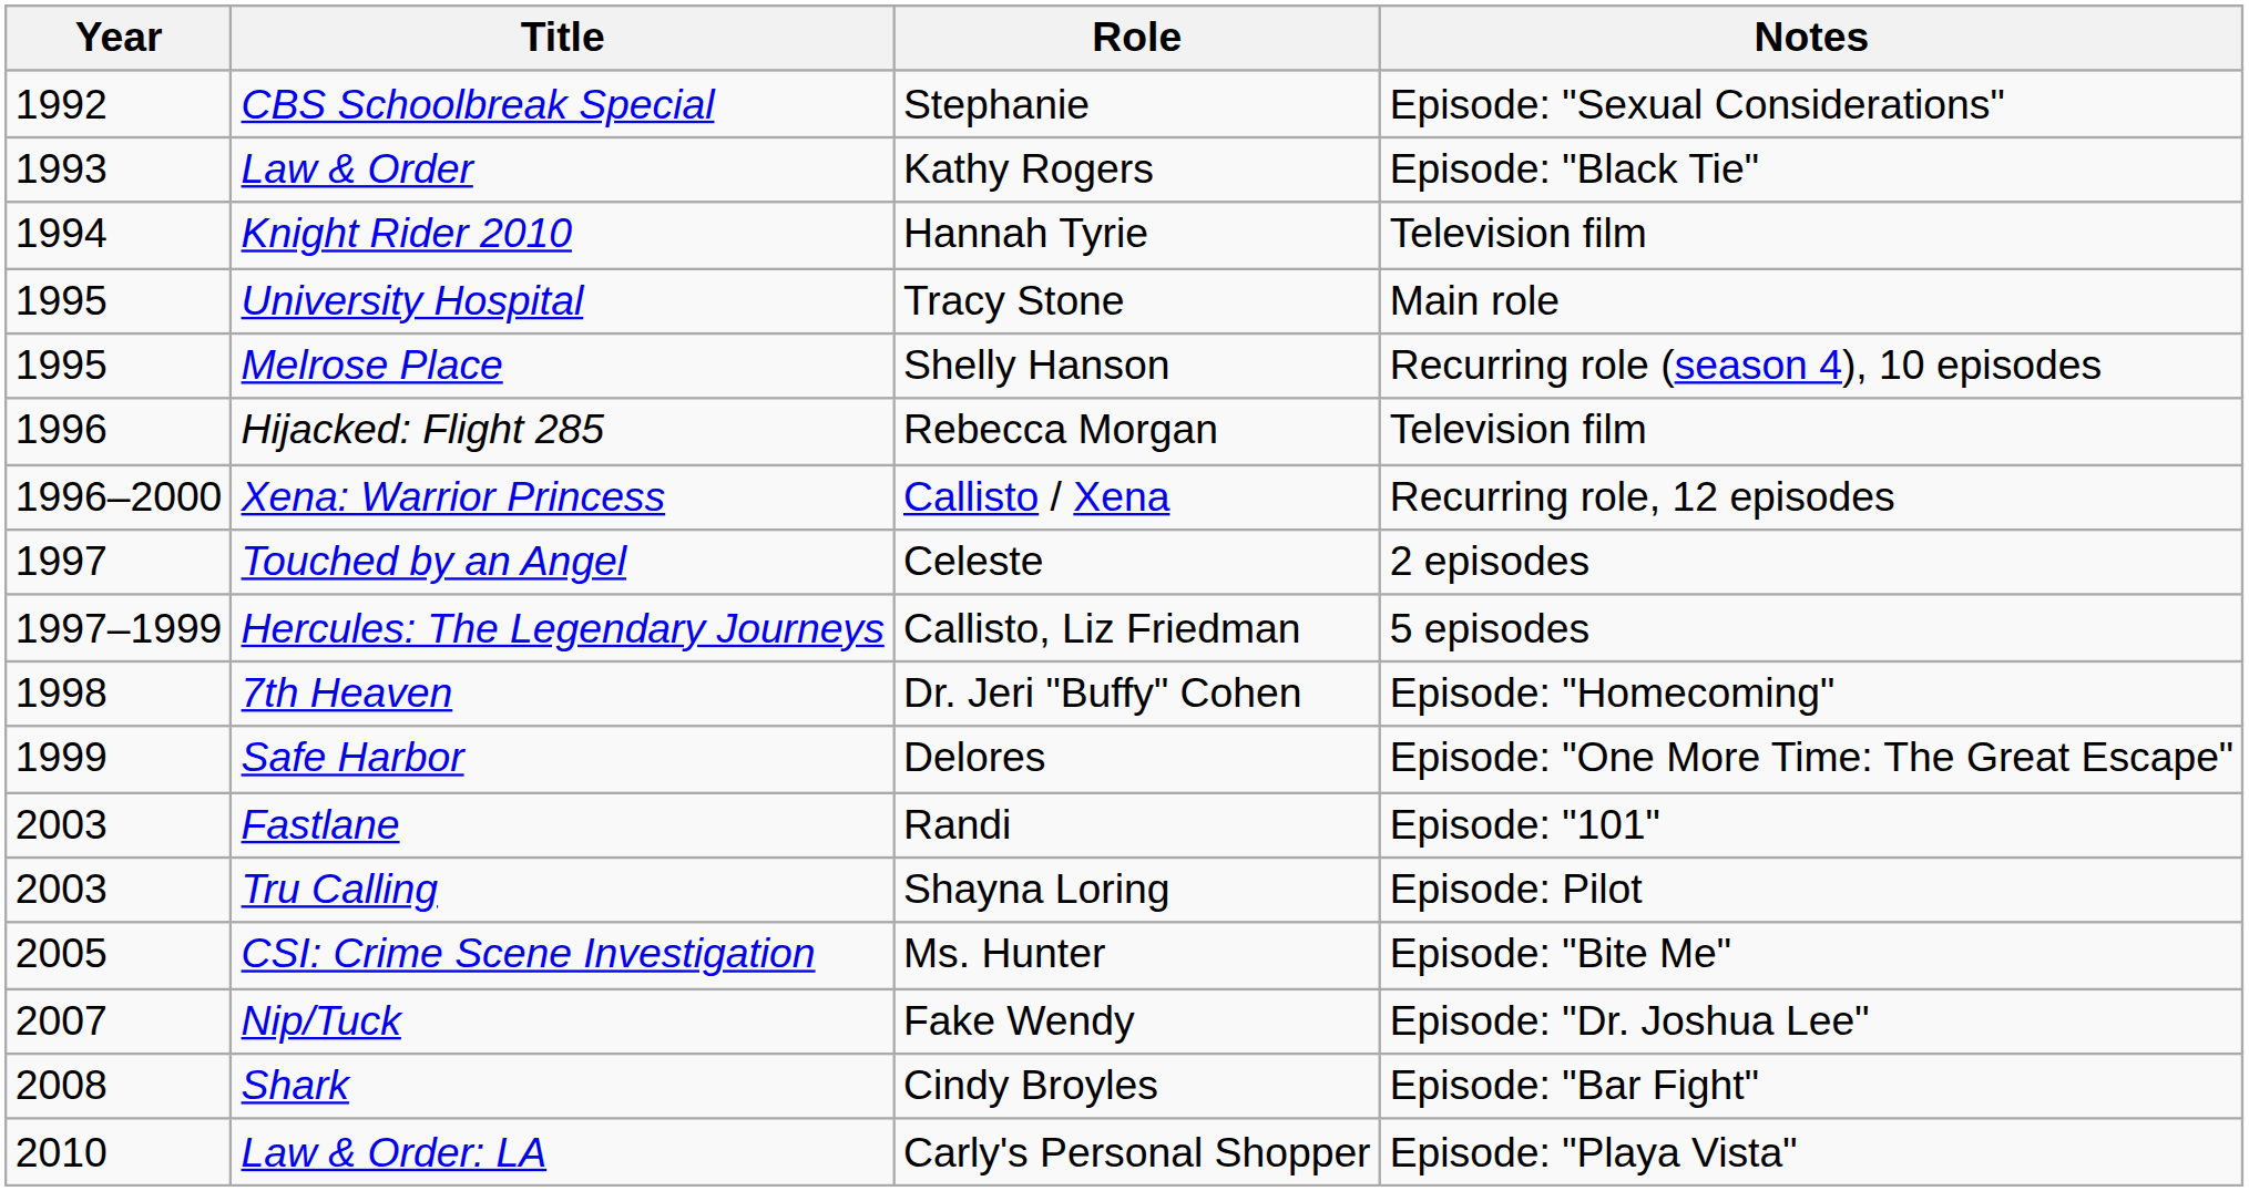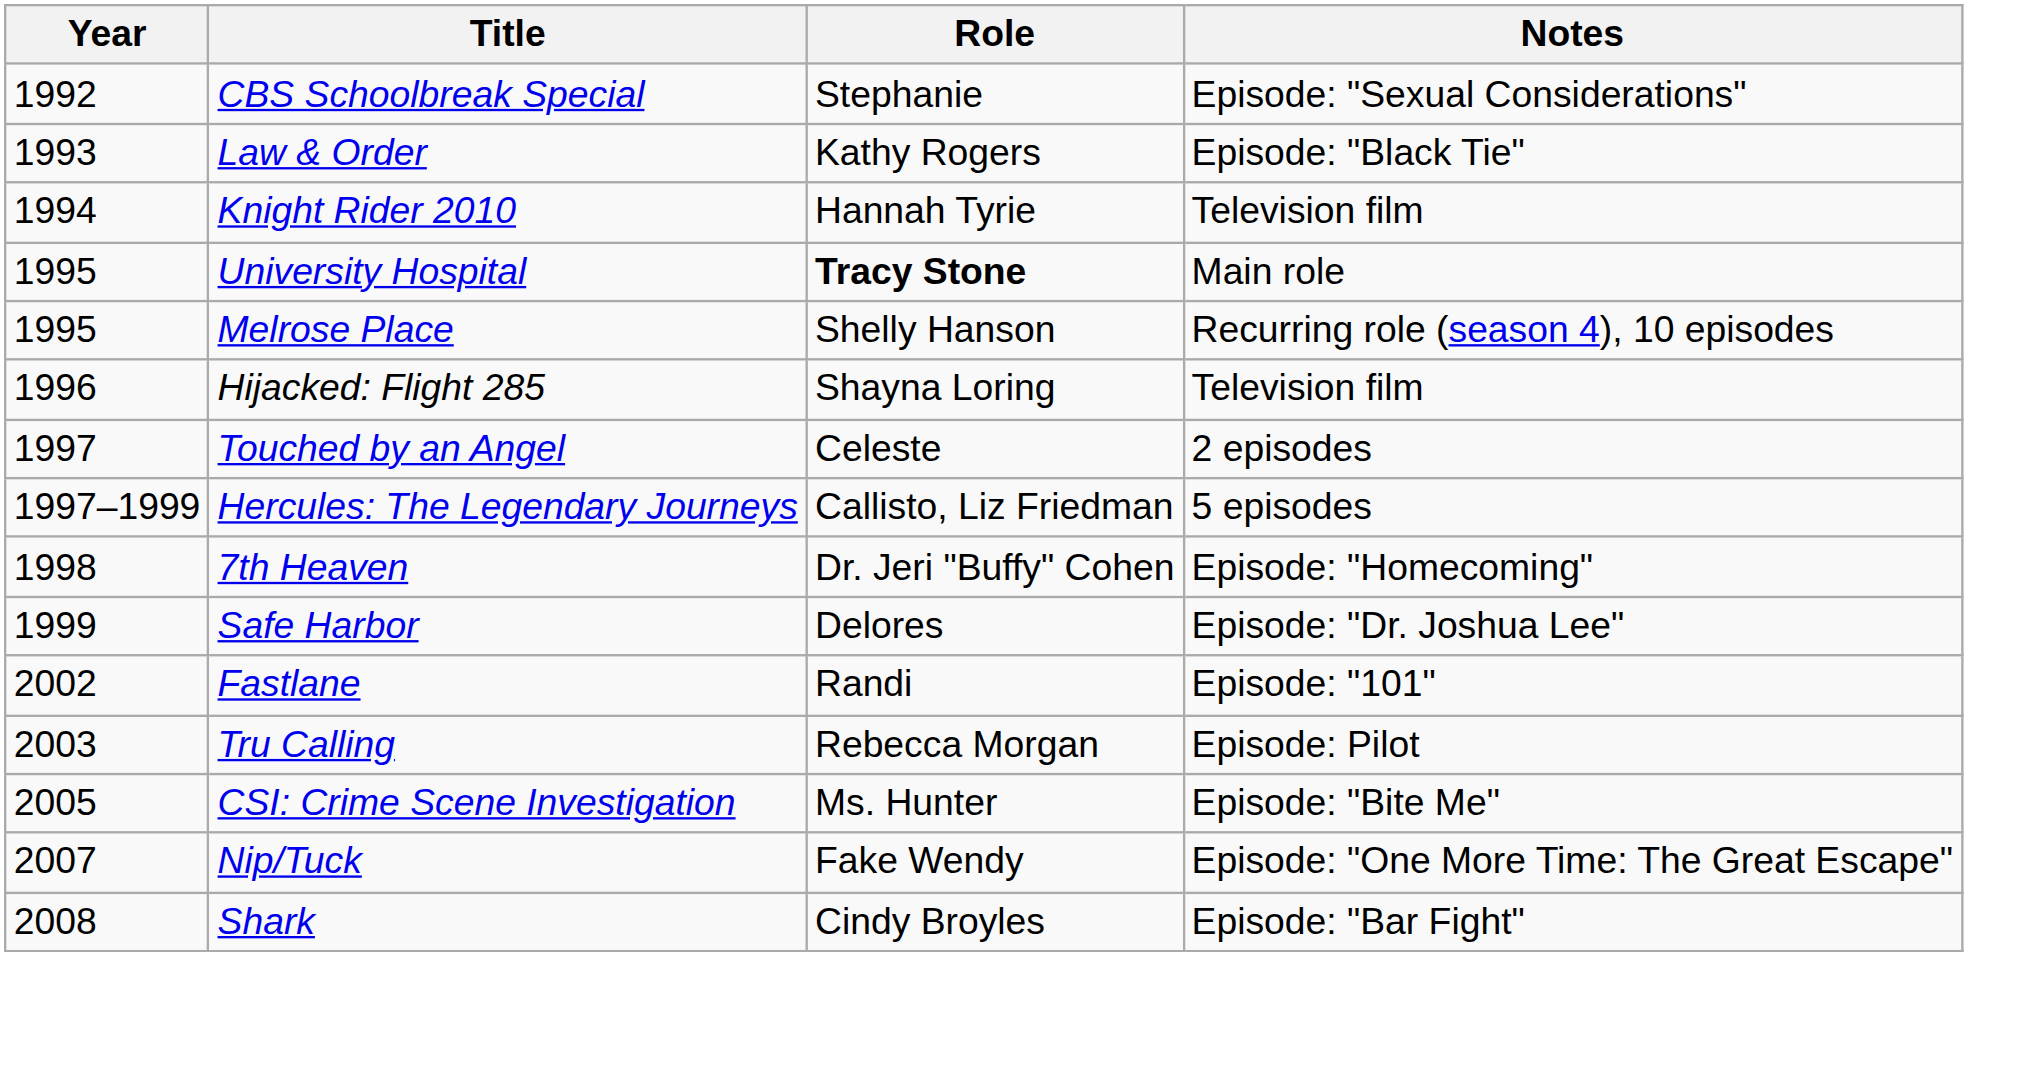University Hospital | Role: normal -> bold
Hijacked: Flight 285 | Role: Rebecca Morgan -> Shayna Loring
- row: 1996–2000 | Xena: Warrior Princess | Callisto / Xena | Recurring role, 12 episodes
Safe Harbor | Notes: Episode: "One More Time: The Great Escape" -> Episode: "Dr. Joshua Lee"
Fastlane | Year: 2003 -> 2002
Tru Calling | Role: Shayna Loring -> Rebecca Morgan
Nip/Tuck | Notes: Episode: "Dr. Joshua Lee" -> Episode: "One More Time: The Great Escape"
- row: 2010 | Law & Order: LA | Carly's Personal Shopper | Episode: "Playa Vista"
